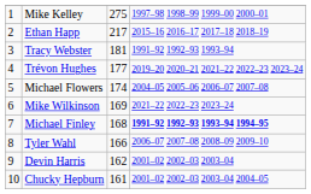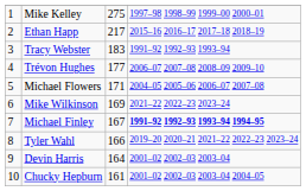Tracy Webster | column 3: 181 -> 183
Trévon Hughes | column 4: 2019–20 2020–21 2021–22 2022–23 2023–24 -> 2006–07 2007–08 2008–09 2009–10
Michael Flowers | column 3: 174 -> 171
Michael Finley | column 3: 168 -> 167
Tyler Wahl | column 4: 2006–07 2007–08 2008–09 2009–10 -> 2019–20 2020–21 2021–22 2022–23 2023–24
Devin Harris | column 3: 162 -> 164
